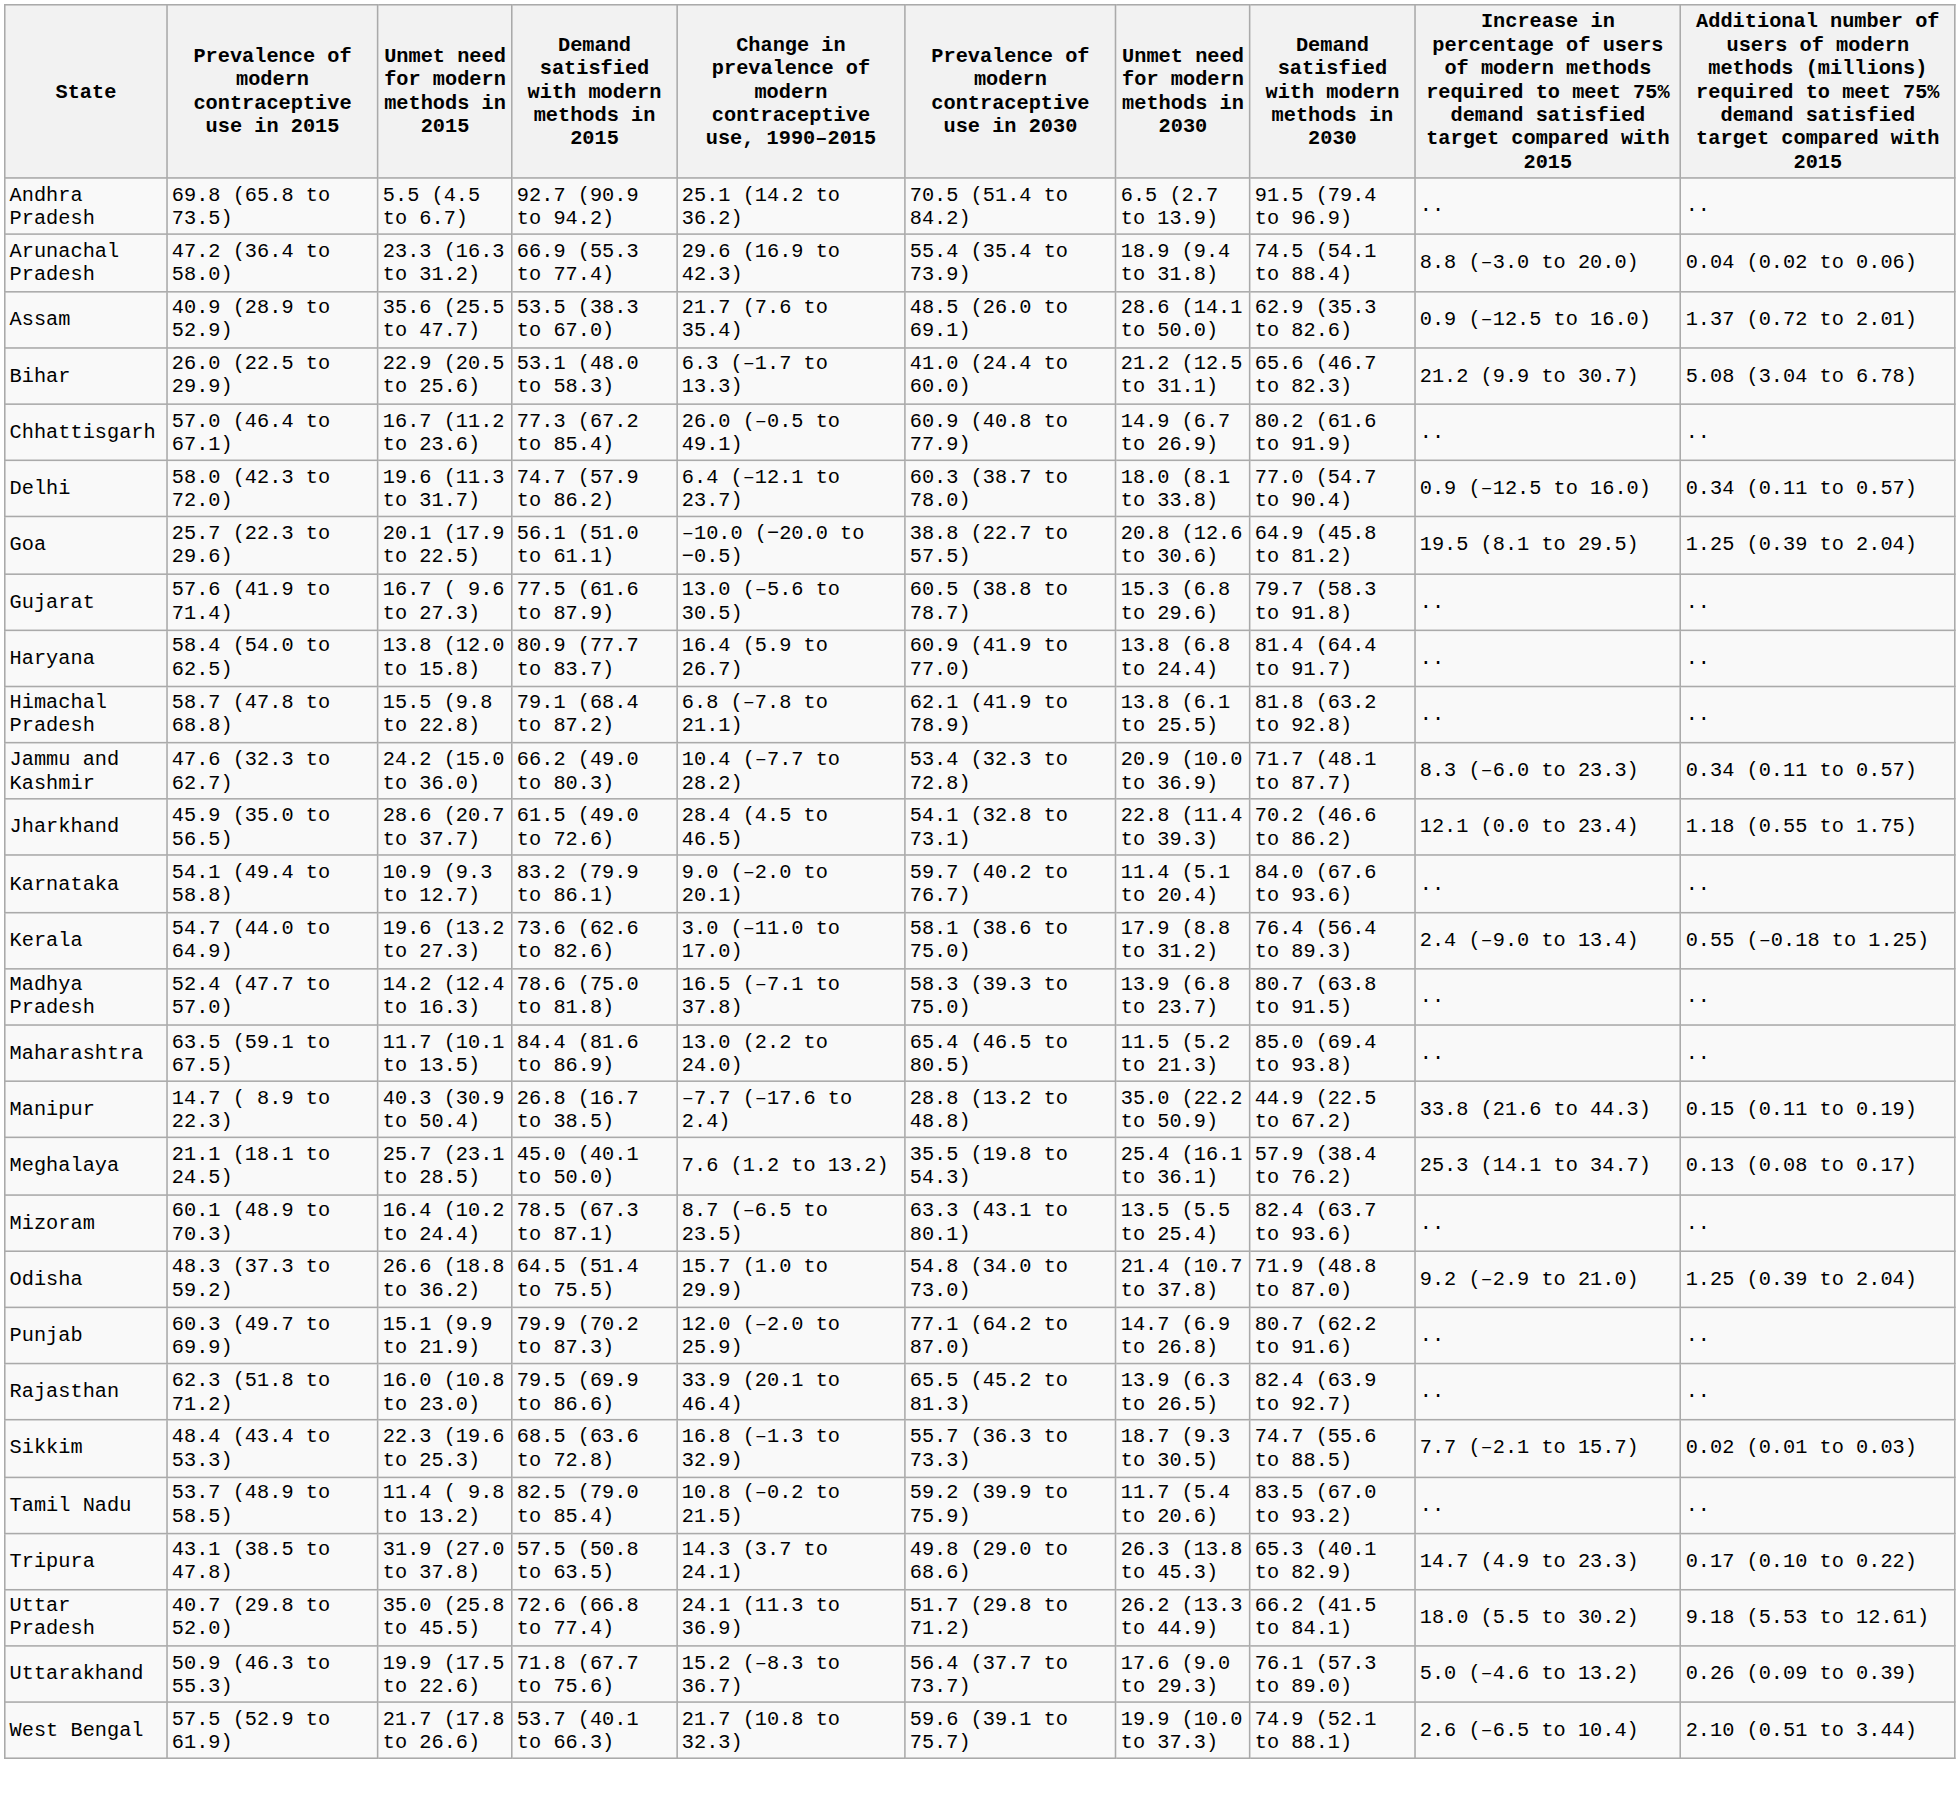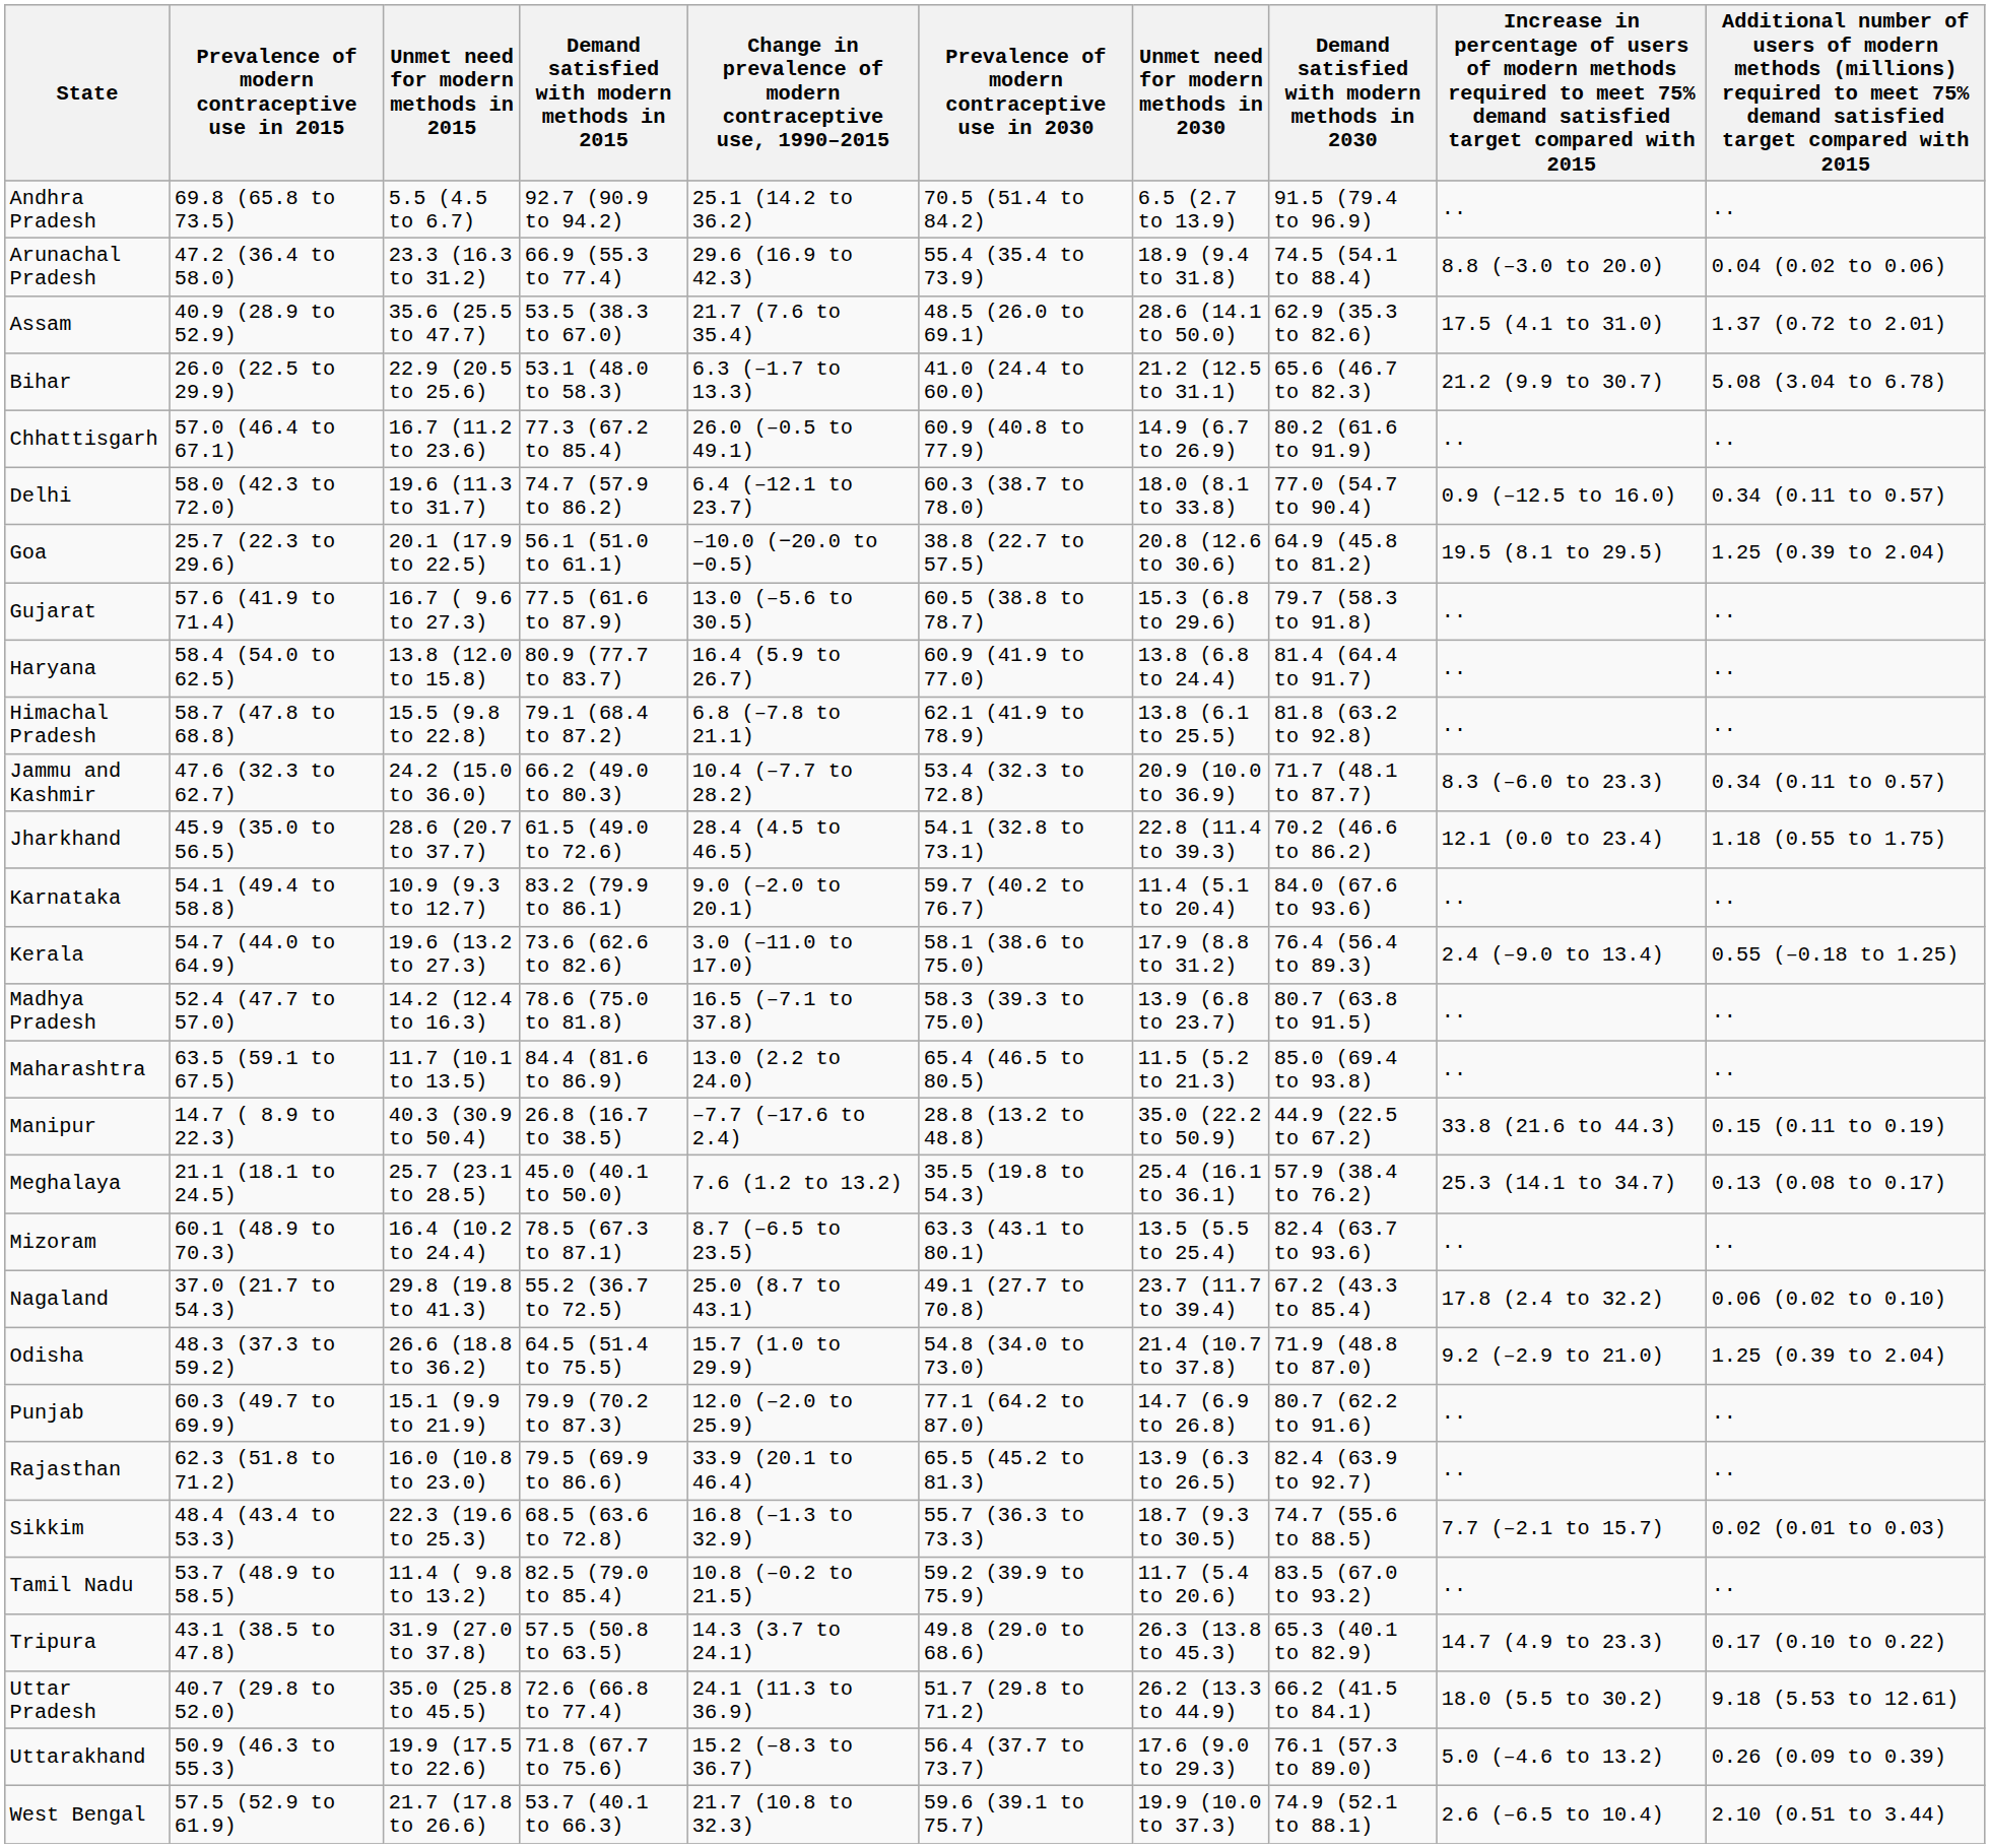Assam | column 9: 0.9 (–12.5 to 16.0) -> 17.5 (4.1 to 31.0)
+ row: Nagaland | 37.0 (21.7 to 54.3) | 29.8 (19.8 to 41.3) | 55.2 (36.7 to 72.5) | 25.0 (8.7 to 43.1) | 49.1 (27.7 to 70.8) | 23.7 (11.7 to 39.4) | 67.2 (43.3 to 85.4) | 17.8 (2.4 to 32.2) | 0.06 (0.02 to 0.10)
